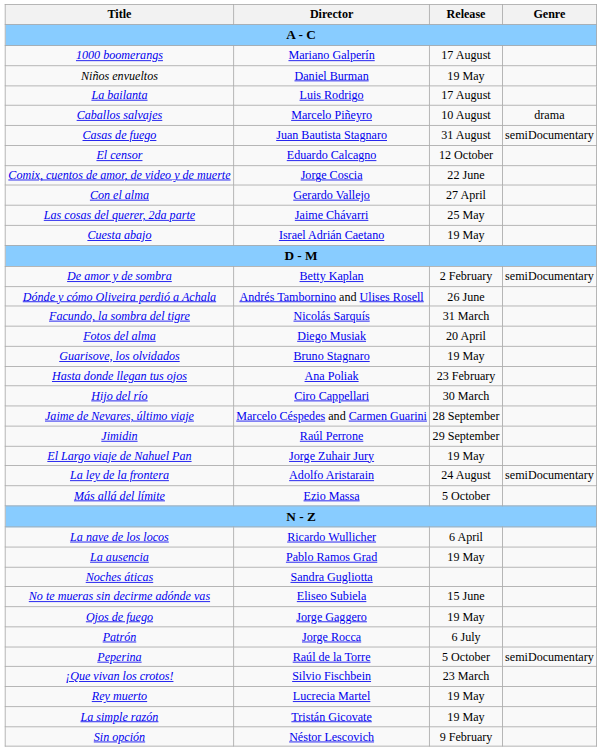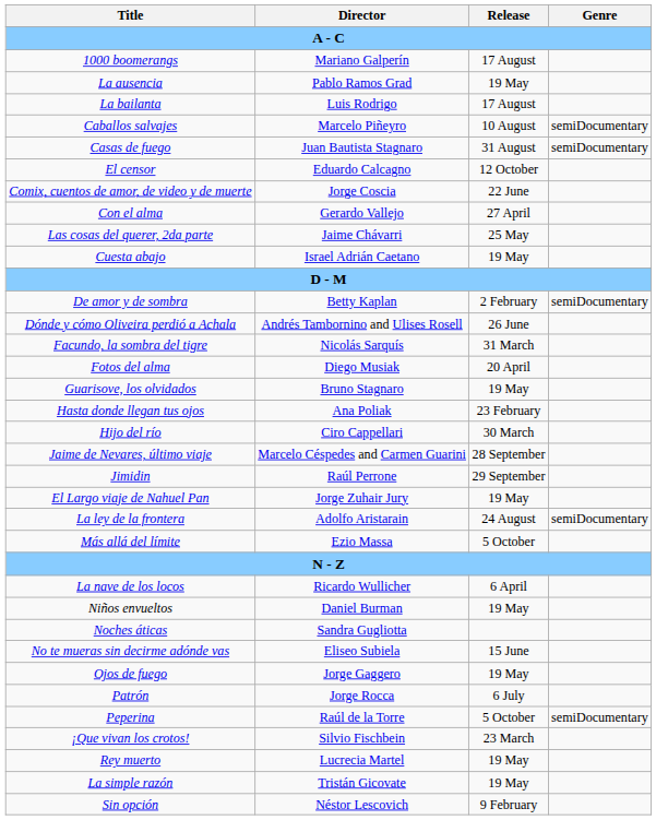rows swapped: La ausencia <-> Niños envueltos
Caballos salvajes | Genre: drama -> semiDocumentary
